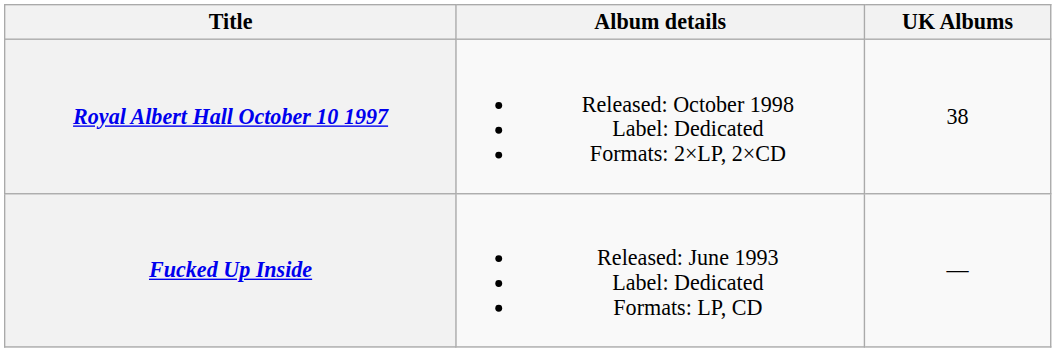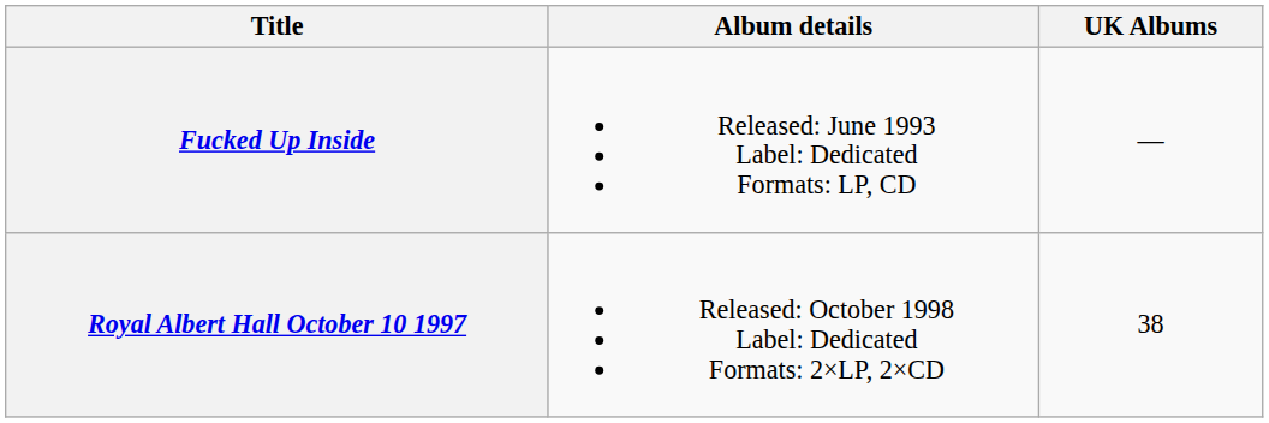rows swapped: Fucked Up Inside <-> Royal Albert Hall October 10 1997
